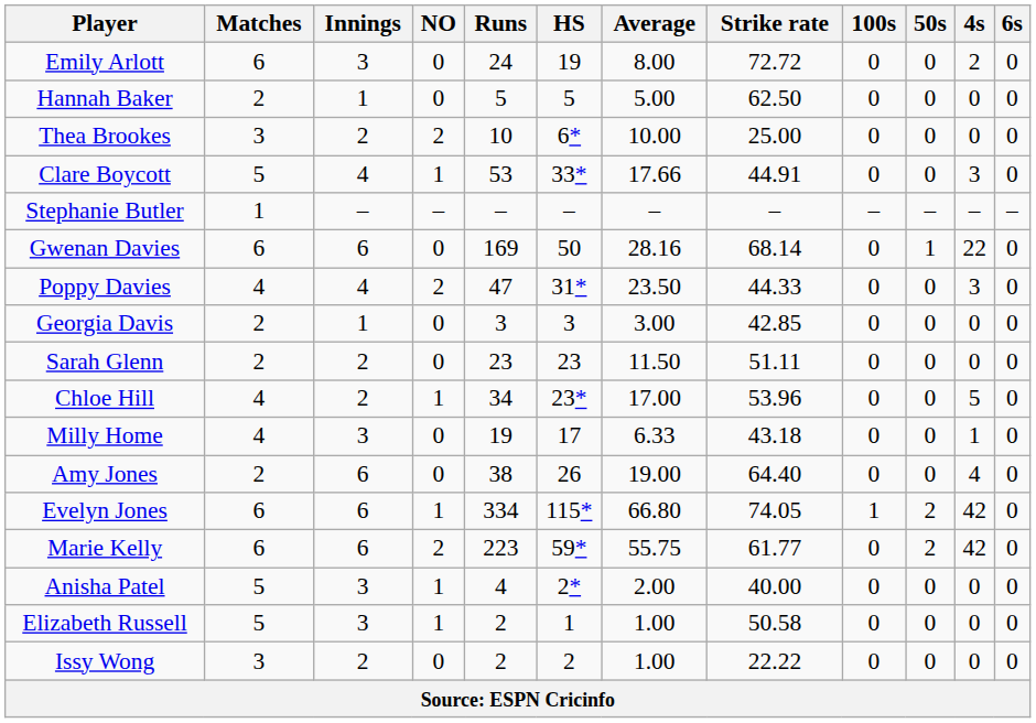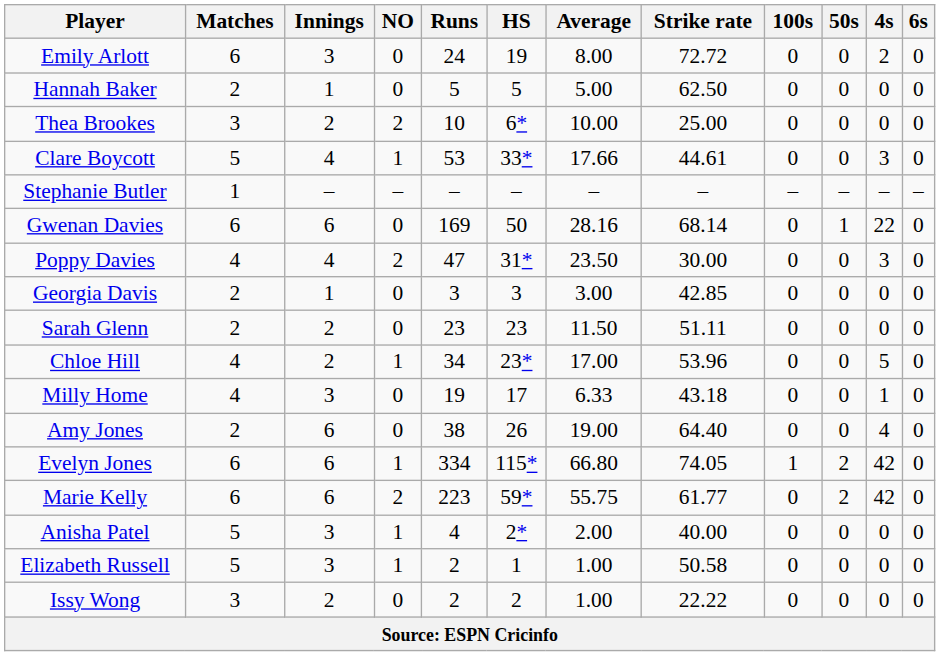Clare Boycott | Strike rate: 44.91 -> 44.61
Poppy Davies | Strike rate: 44.33 -> 30.00
